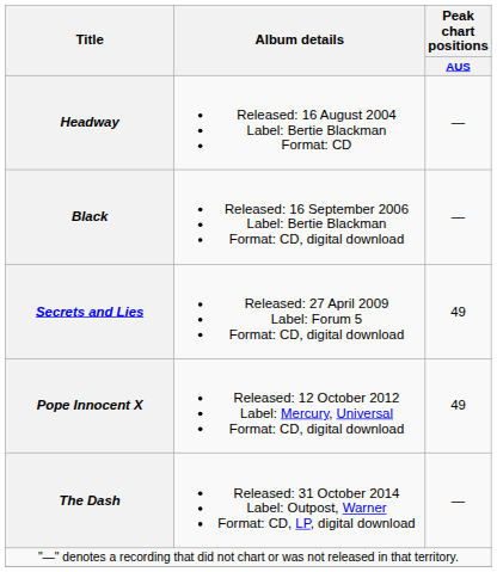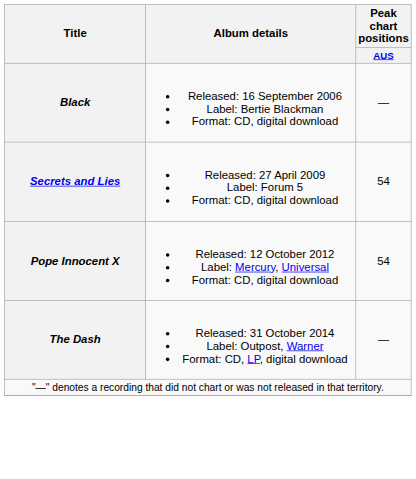- row: Headway | Released: 16 August 2004 Label: Bertie Blackman Format: CD | —
Secrets and Lies | Peak chart positions / AUS: 49 -> 54
Pope Innocent X | Peak chart positions / AUS: 49 -> 54
